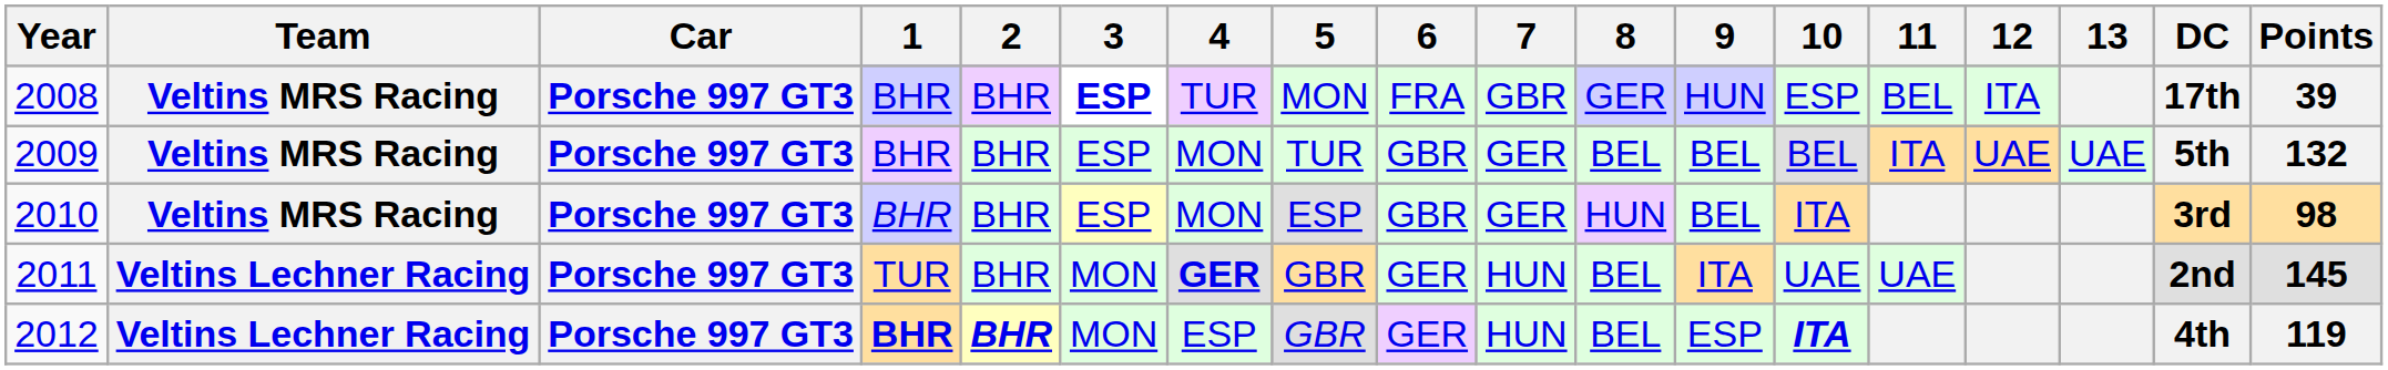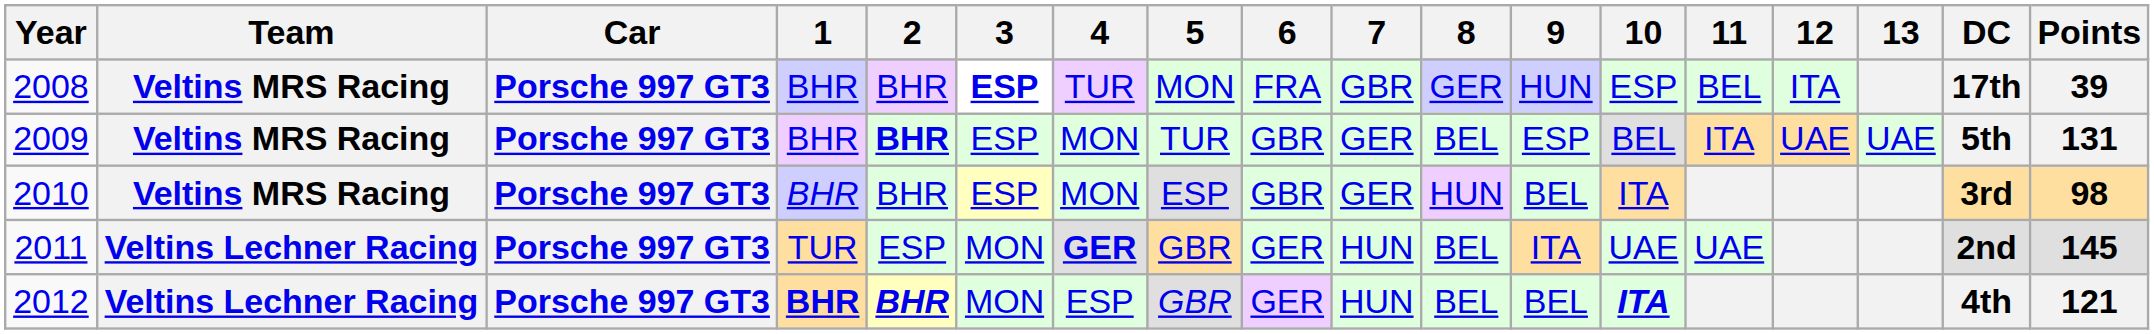2009 | 2: normal -> bold
2009 | 9: BEL -> ESP
2009 | Points: 132 -> 131
2011 | 2: BHR -> ESP
2012 | 9: ESP -> BEL
2012 | Points: 119 -> 121
